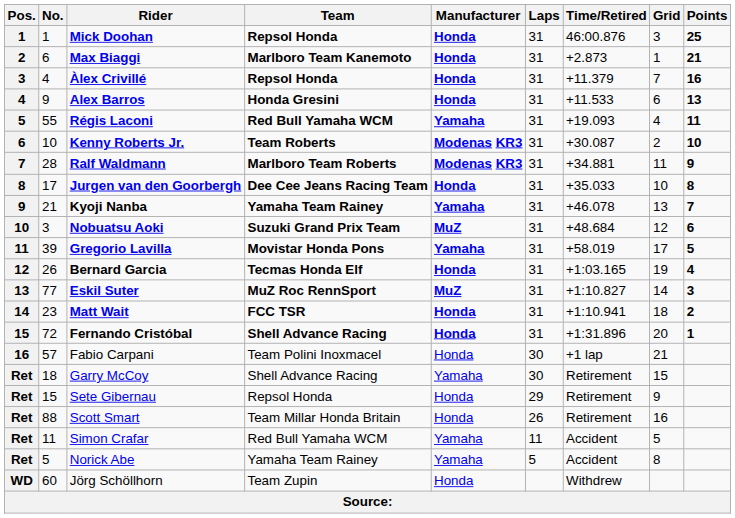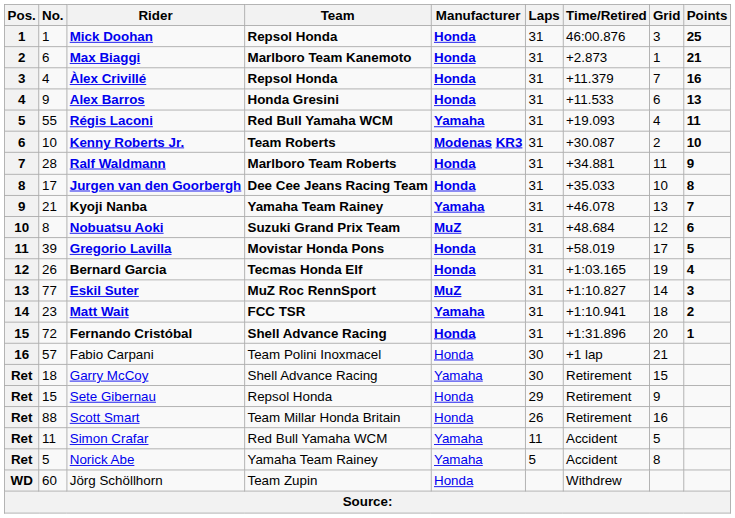Ralf Waldmann | Manufacturer: Modenas KR3 -> Honda
Nobuatsu Aoki | No.: 3 -> 8
Gregorio Lavilla | Manufacturer: Yamaha -> Honda
Matt Wait | Manufacturer: Honda -> Yamaha
